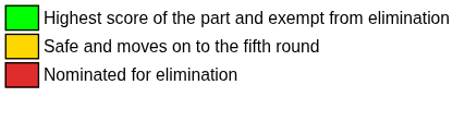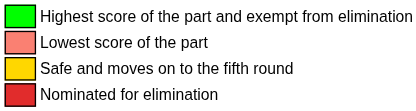+ row: Lowest score of the part
